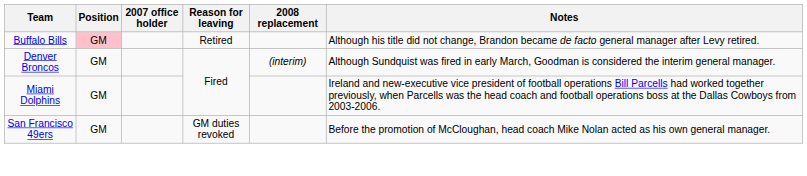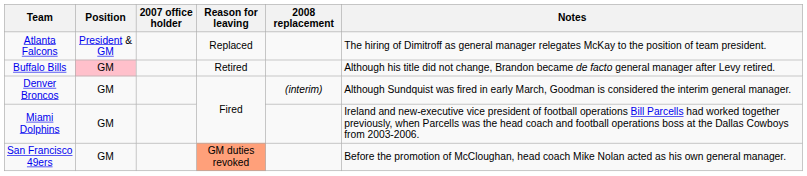+ row: Atlanta Falcons | President & GM | Replaced | The hiring of Dimitroff as general manager relegates McKay to the position of team president.
San Francisco 49ers | Reason for leaving: no background -> lightsalmon background
